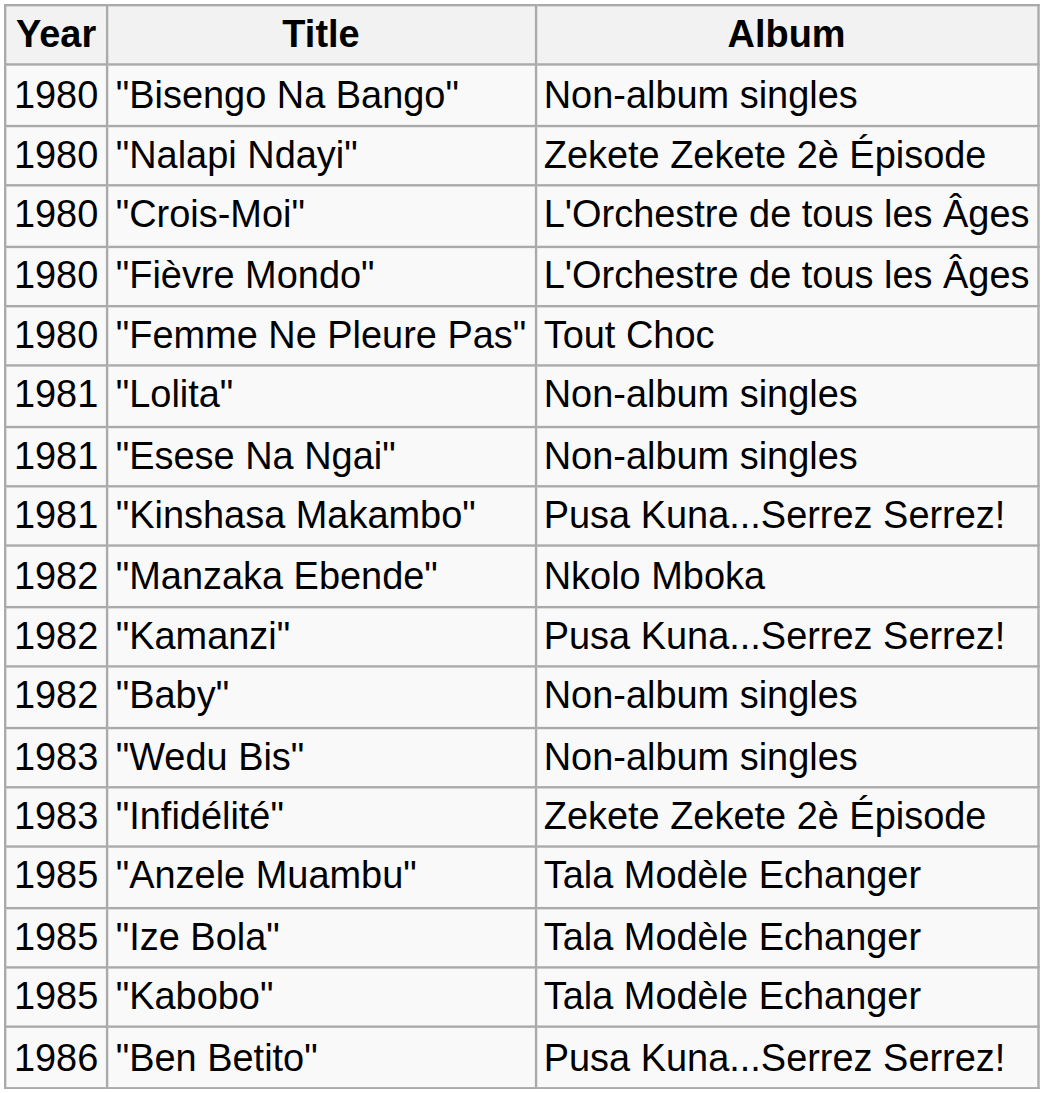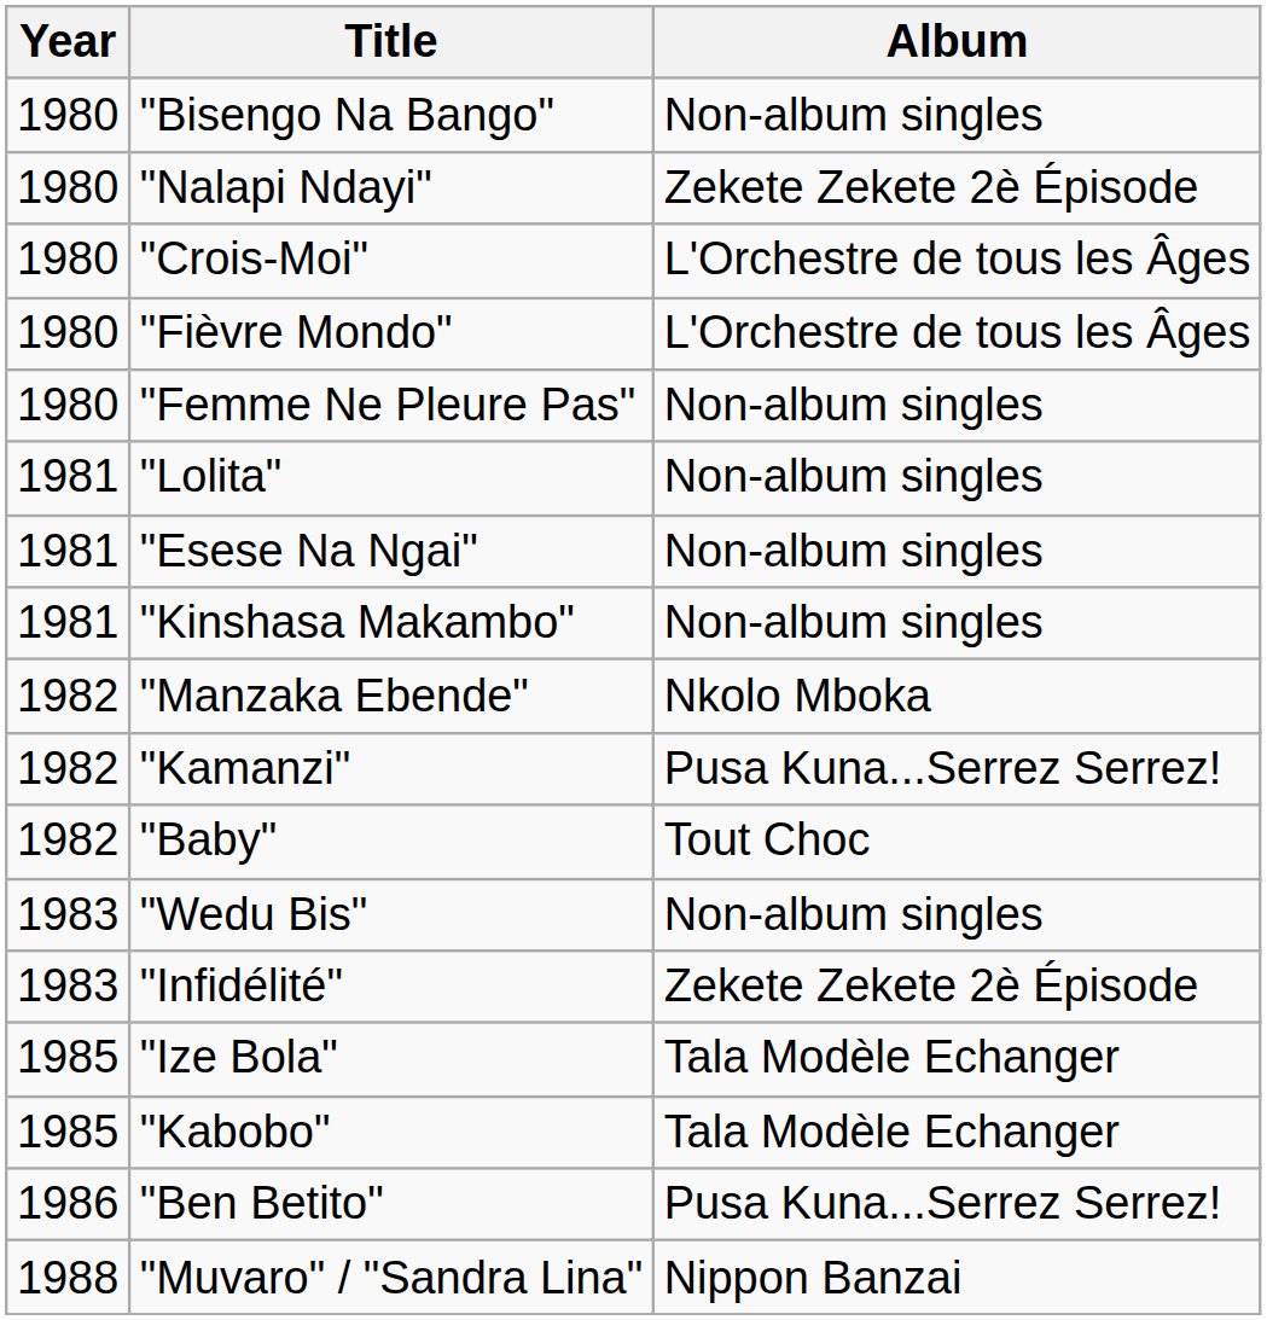"Femme Ne Pleure Pas" | Album: Tout Choc -> Non-album singles
"Kinshasa Makambo" | Album: Pusa Kuna...Serrez Serrez! -> Non-album singles
"Baby" | Album: Non-album singles -> Tout Choc
- row: 1985 | "Anzele Muambu" | Tala Modèle Echanger
+ row: 1988 | "Muvaro" / "Sandra Lina" | Nippon Banzai
